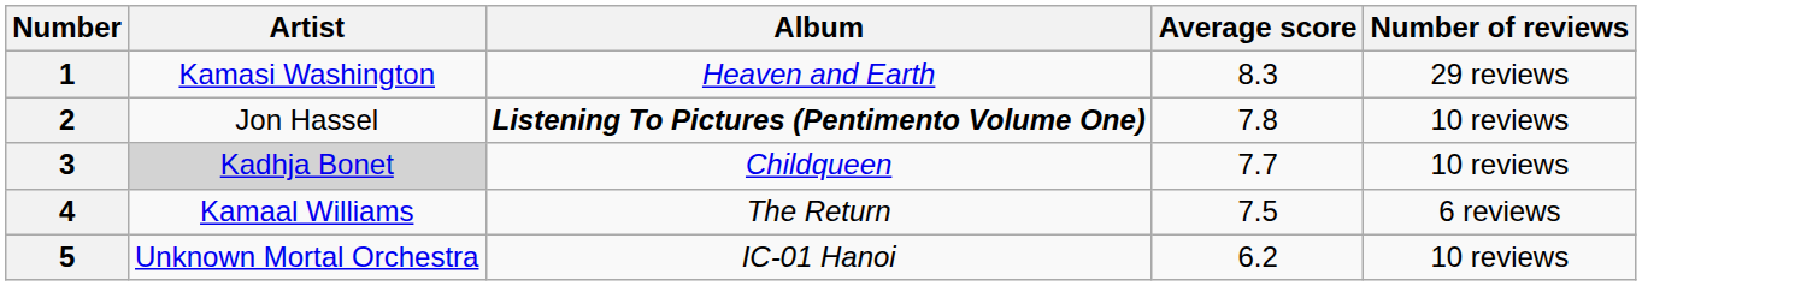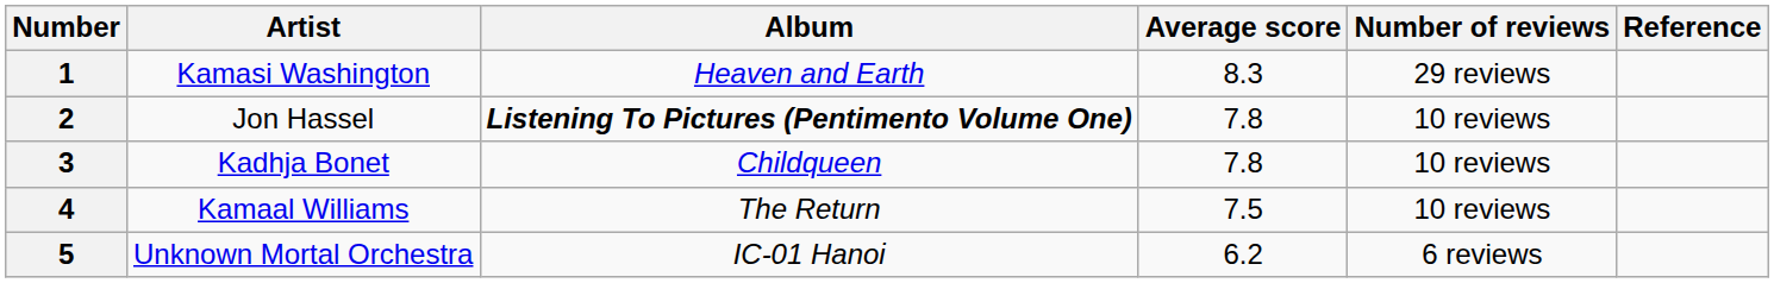+ column: Reference
3 | Artist: lightgrey background -> no background
3 | Average score: 7.7 -> 7.8
4 | Number of reviews: 6 reviews -> 10 reviews
5 | Number of reviews: 10 reviews -> 6 reviews
